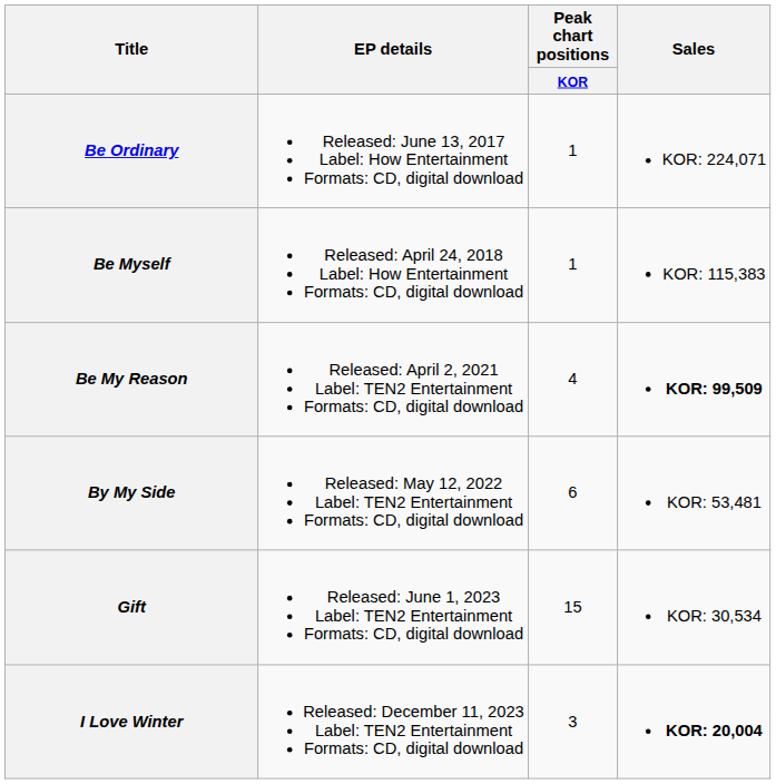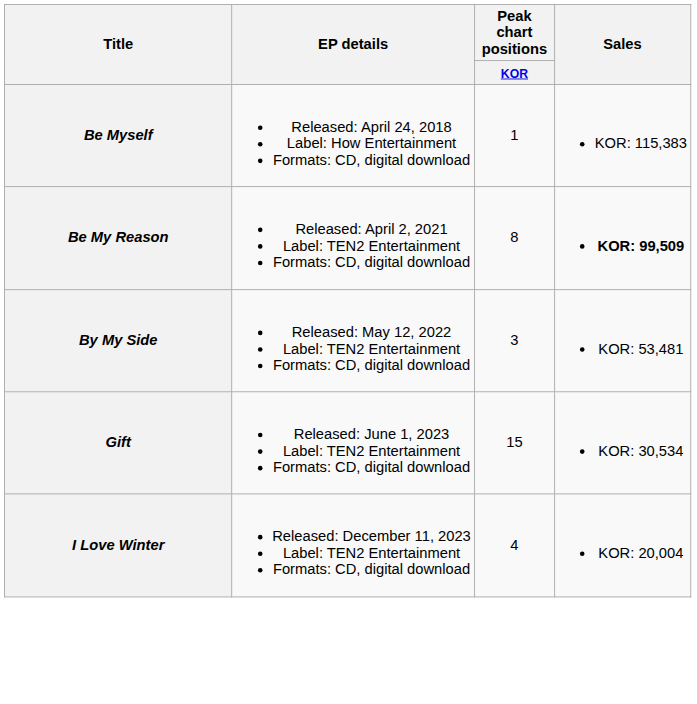- row: Be Ordinary | Released: June 13, 2017 Label: How Entertainment Formats: CD, digital download | 1 | KOR: 224,071
Be My Reason | Peak chart positions / KOR: 4 -> 8
By My Side | Peak chart positions / KOR: 6 -> 3
I Love Winter | Peak chart positions / KOR: 3 -> 4
I Love Winter | Sales: bold -> normal
